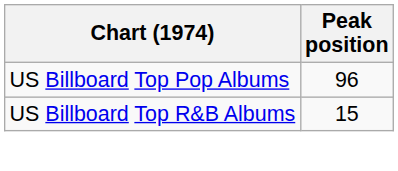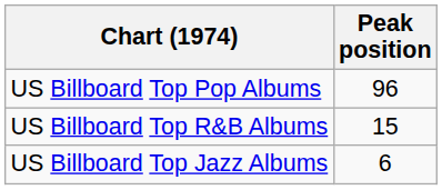+ row: US Billboard Top Jazz Albums | 6
